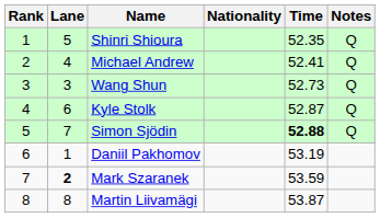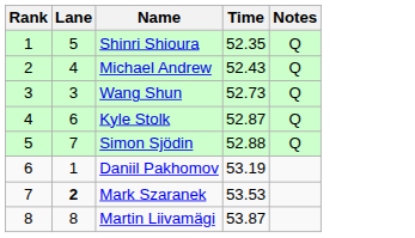- column: Nationality
Michael Andrew | Time: 52.41 -> 52.43
Simon Sjödin | Time: bold -> normal
Mark Szaranek | Time: 53.59 -> 53.53
